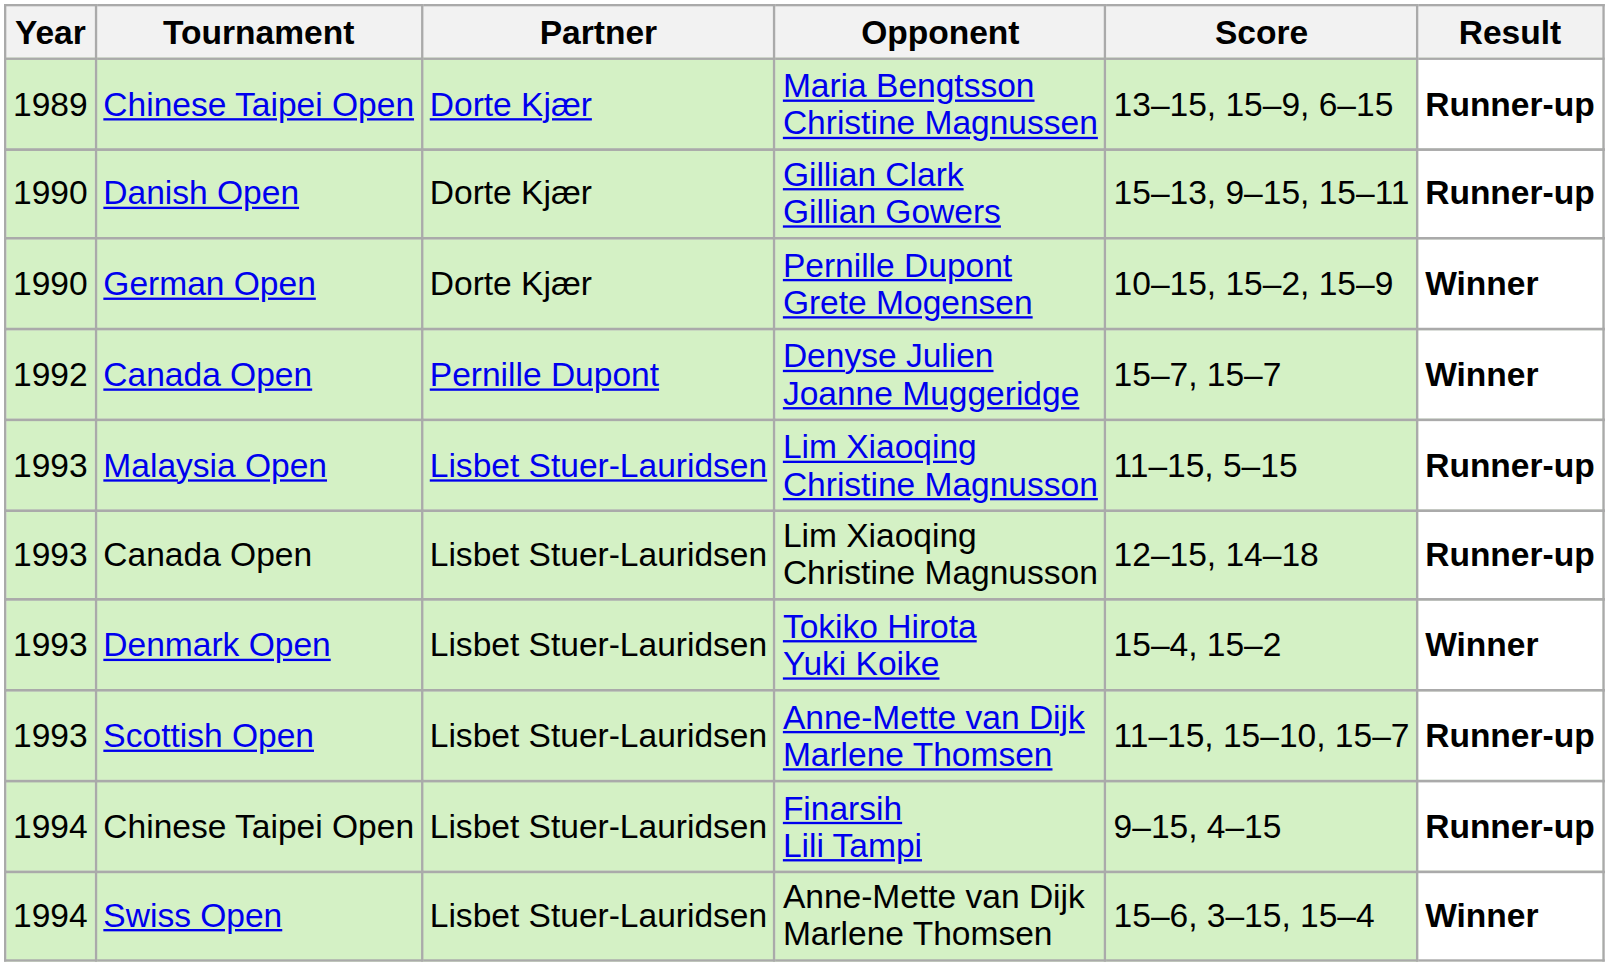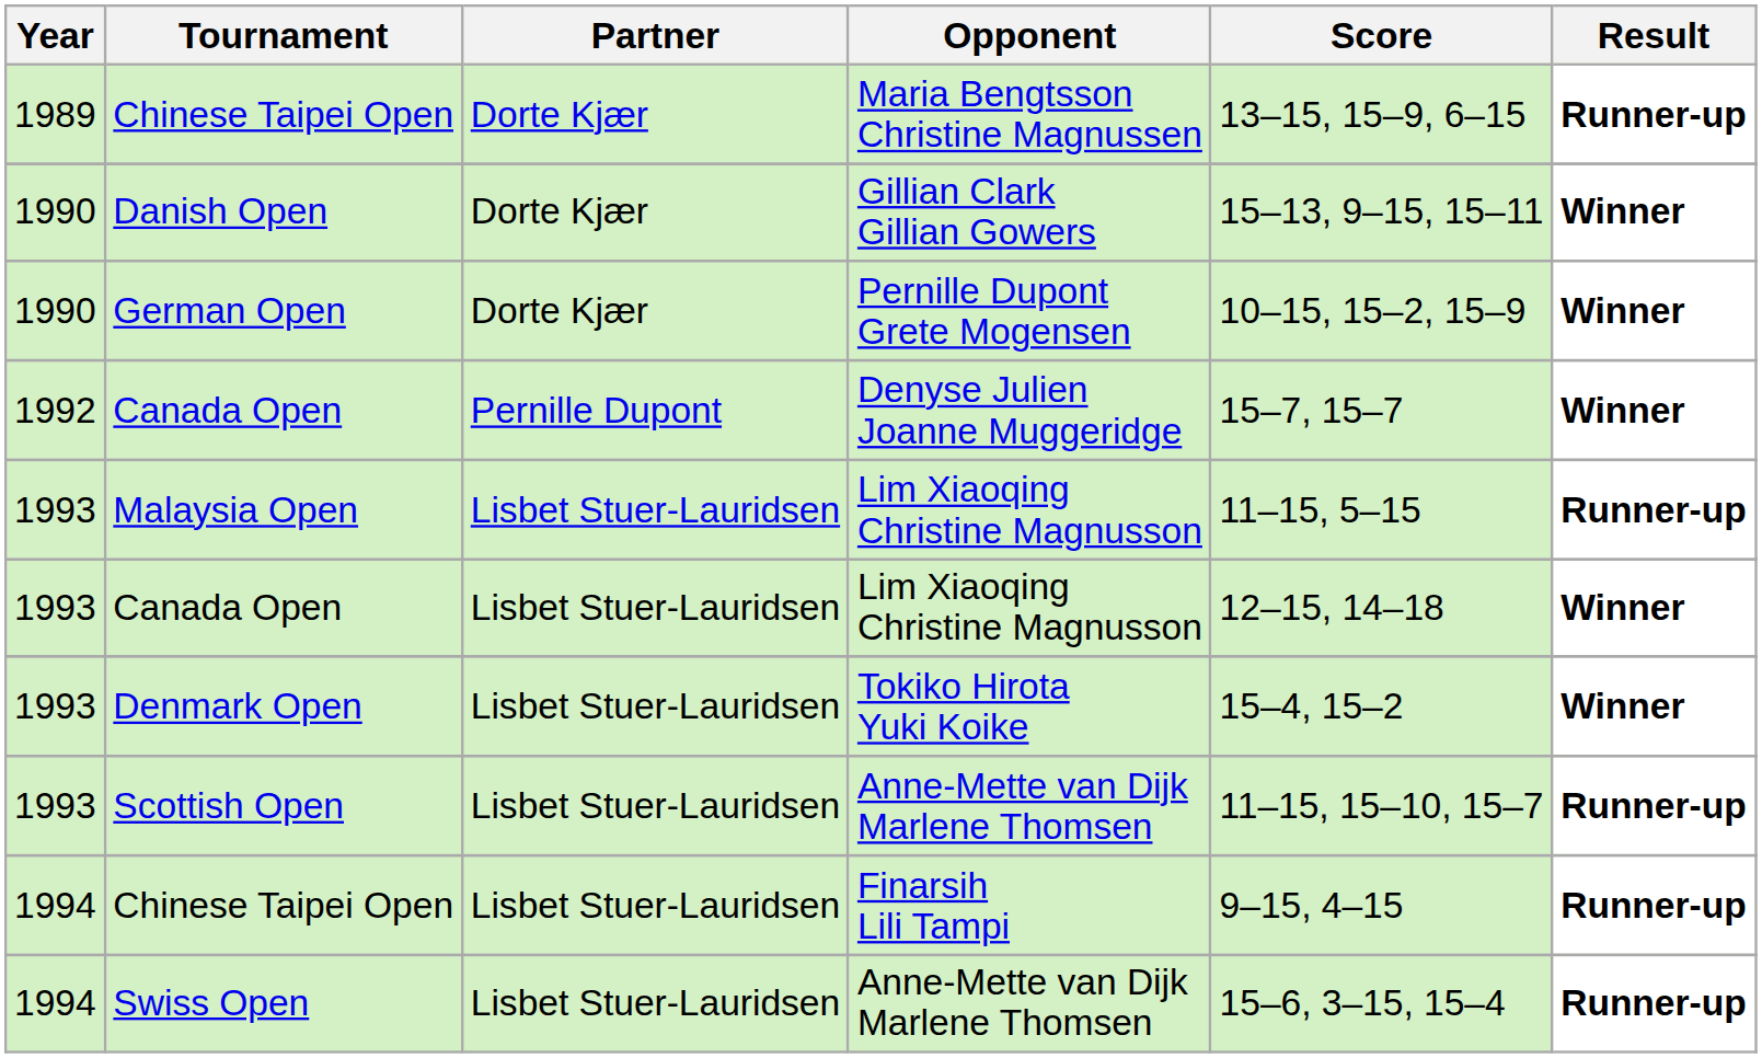Danish Open | Result: Runner-up -> Winner
Canada Open / Lim Xiaoqing Christine Magnusson | Result: Runner-up -> Winner
Swiss Open | Result: Winner -> Runner-up
